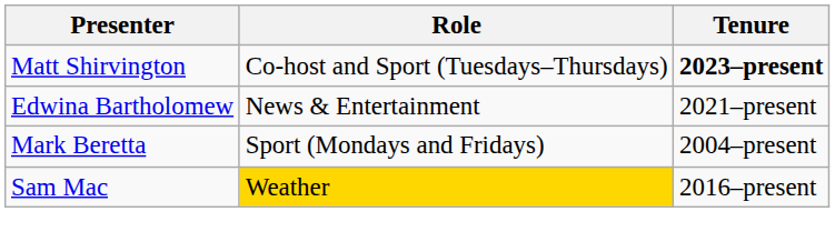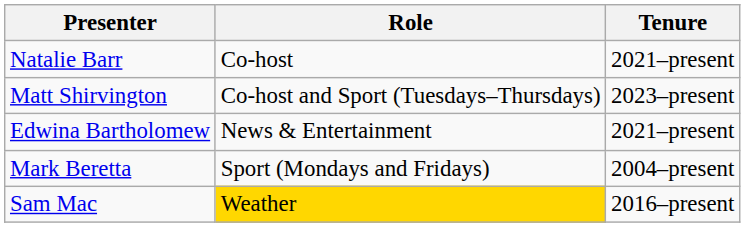+ row: Natalie Barr | Co-host | 2021–present
Matt Shirvington | Tenure: bold -> normal
